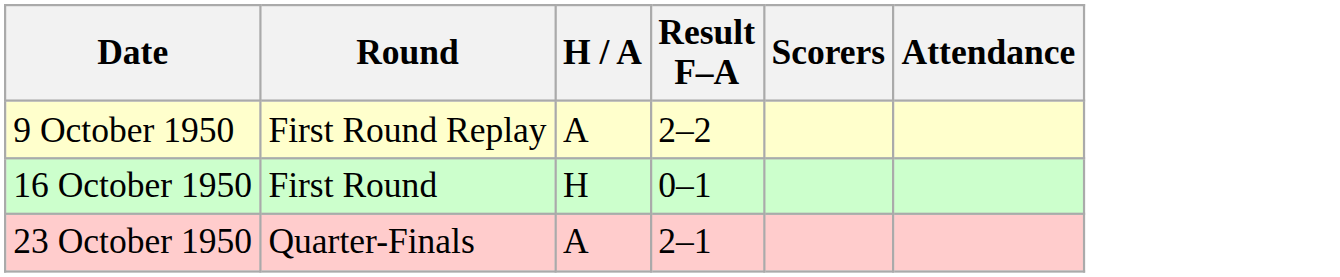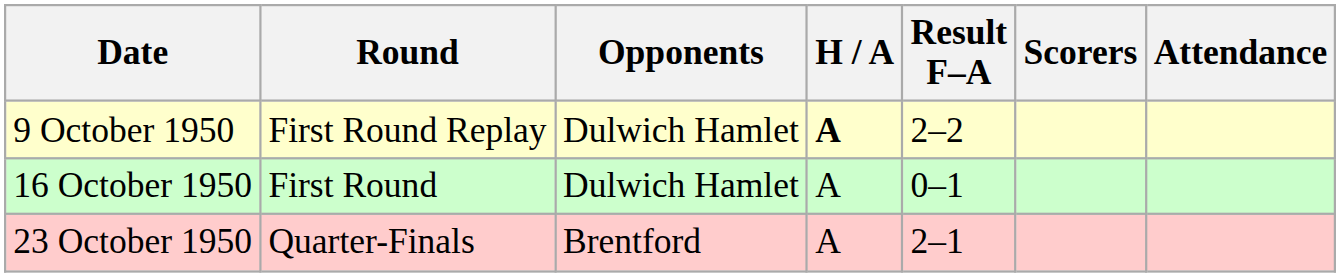+ column: Opponents | Dulwich Hamlet | Dulwich Hamlet | Brentford
9 October 1950 | H / A: normal -> bold
16 October 1950 | H / A: H -> A
